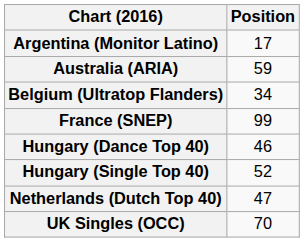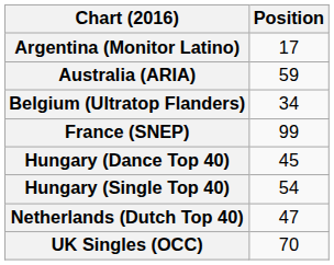Hungary (Dance Top 40) | Position: 46 -> 45
Hungary (Single Top 40) | Position: 52 -> 54
